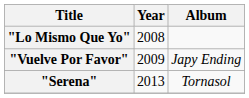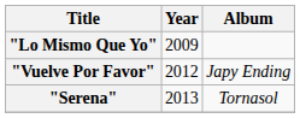"Lo Mismo Que Yo" | Year: 2008 -> 2009
"Vuelve Por Favor" | Year: 2009 -> 2012
